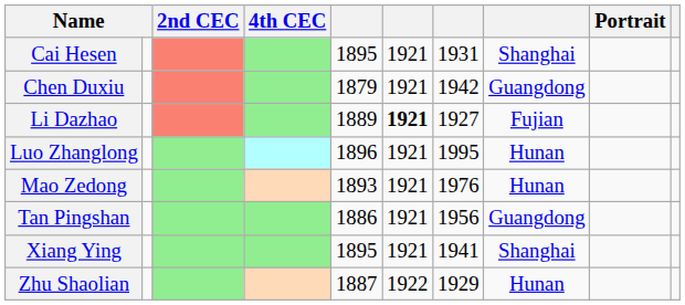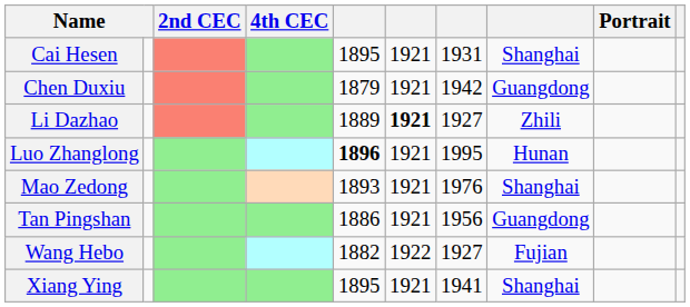Li Dazhao | column 8: Fujian -> Zhili
Luo Zhanglong | column 5: normal -> bold
Mao Zedong | column 8: Hunan -> Shanghai
+ row: Wang Hebo | 1882 | 1922 | 1927 | Fujian
- row: Zhu Shaolian | 1887 | 1922 | 1929 | Hunan
